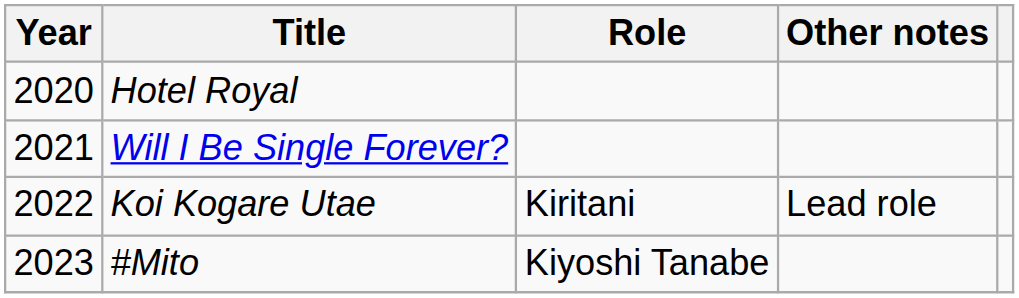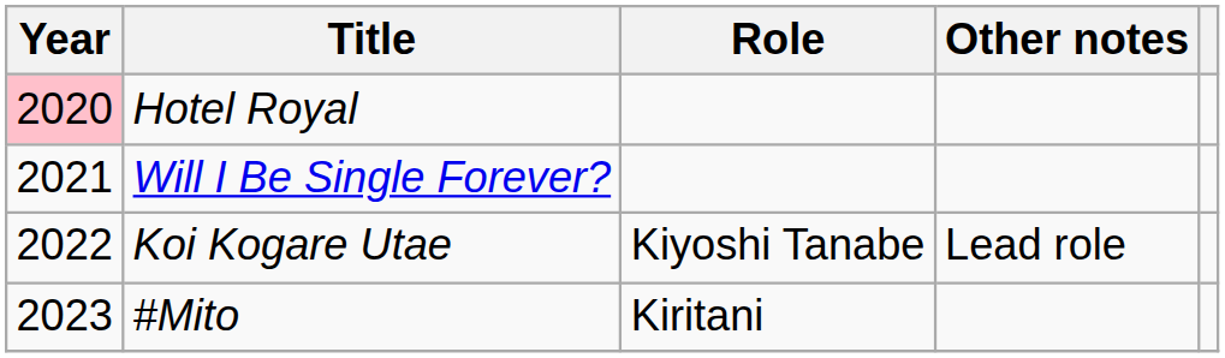Hotel Royal | Year: no background -> pink background
Koi Kogare Utae | Role: Kiritani -> Kiyoshi Tanabe
#Mito | Role: Kiyoshi Tanabe -> Kiritani
